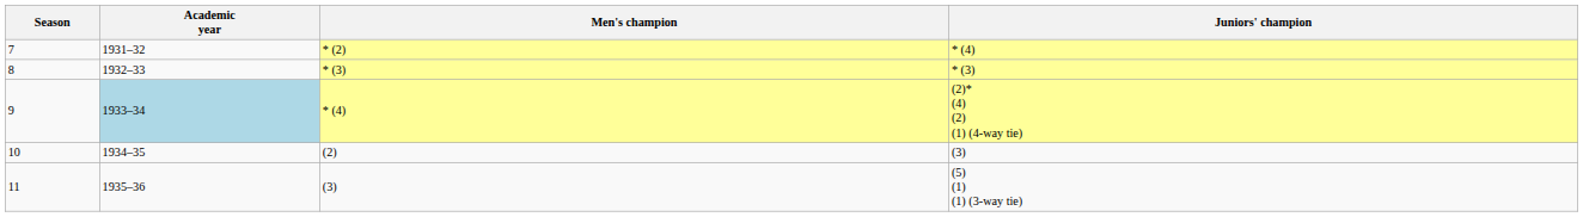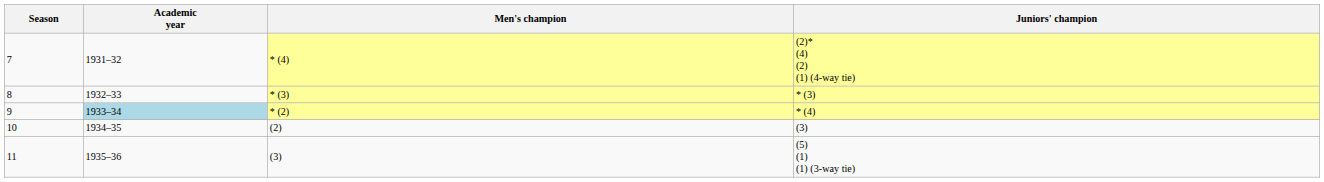7 | Men's champion: * (2) -> * (4)
7 | Juniors' champion: * (4) -> (2)* (4) (2) (1) (4-way tie)
9 | Men's champion: * (4) -> * (2)
9 | Juniors' champion: (2)* (4) (2) (1) (4-way tie) -> * (4)
